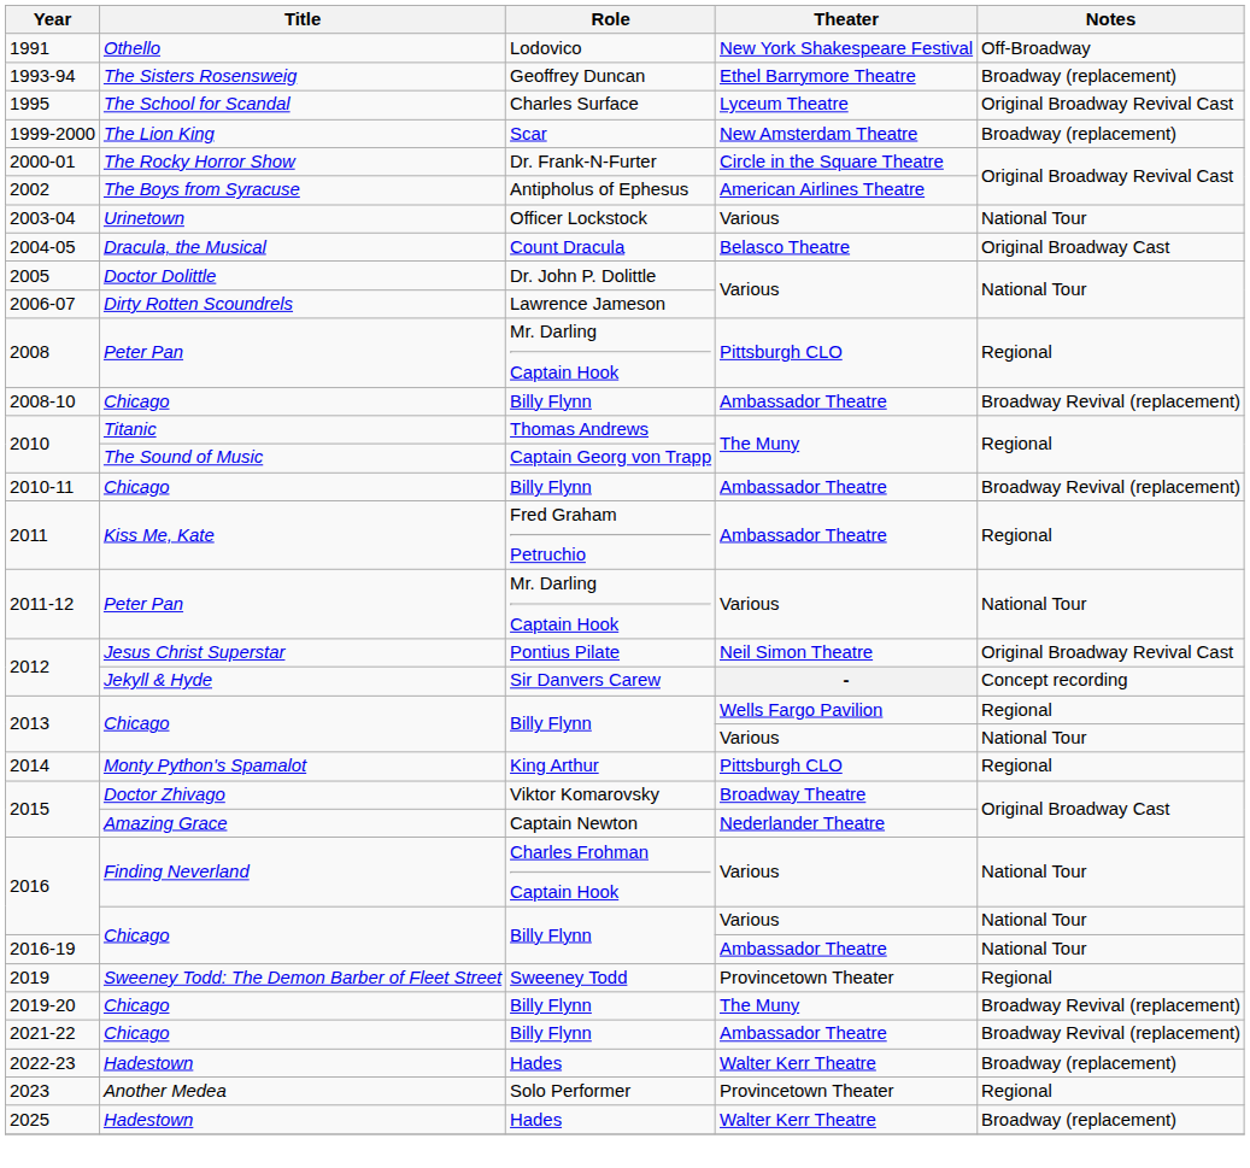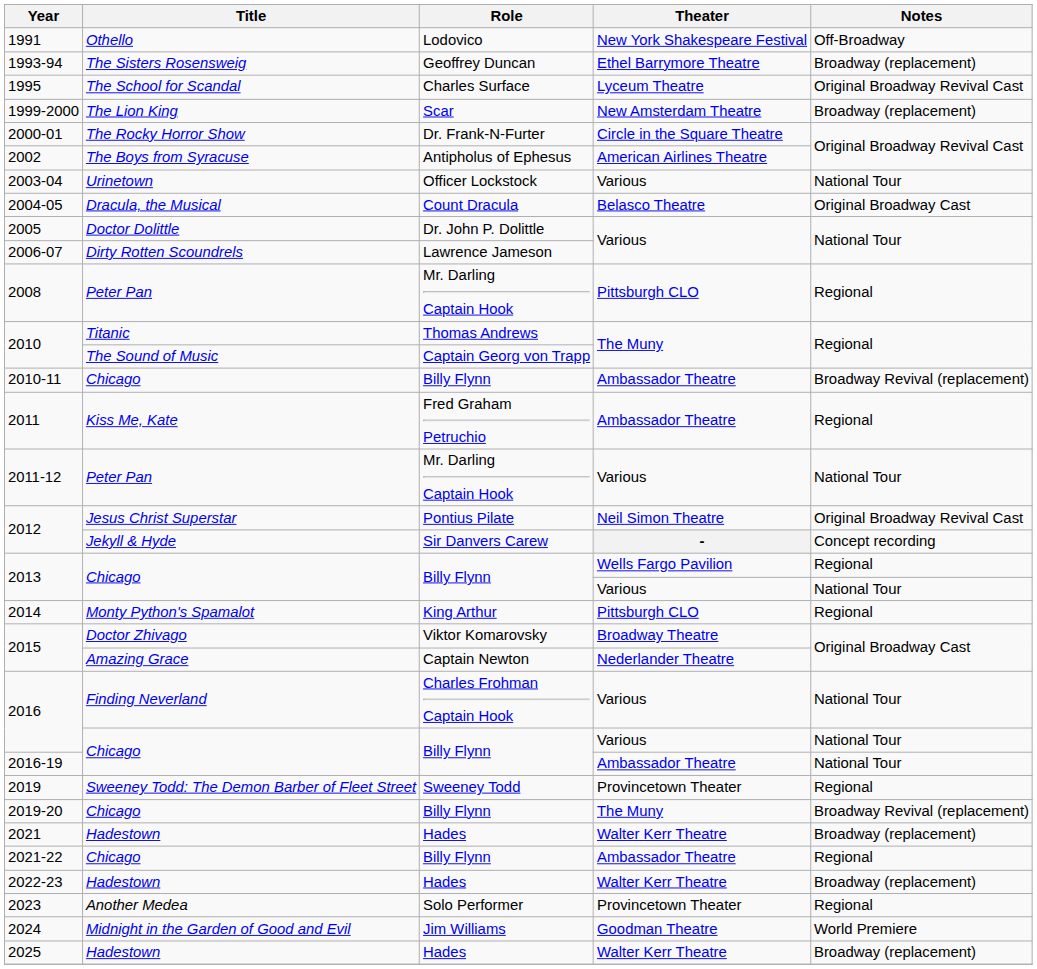- row: 2008-10 | Chicago | Billy Flynn | Ambassador Theatre | Broadway Revival (replacement)
+ row: 2021 | Hadestown | Hades | Walter Kerr Theatre | Broadway (replacement)
2021-22 | Notes: Broadway Revival (replacement) -> Regional
+ row: 2024 | Midnight in the Garden of Good and Evil | Jim Williams | Goodman Theatre | World Premiere
